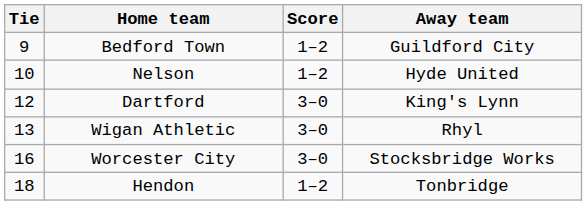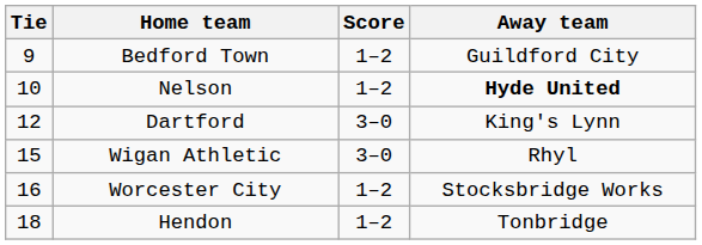Nelson | Away team: normal -> bold
Wigan Athletic | Tie: 13 -> 15
Worcester City | Score: 3–0 -> 1–2
